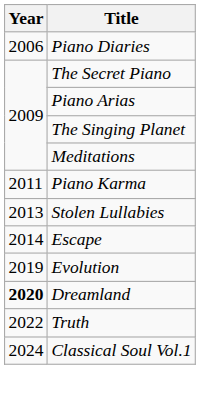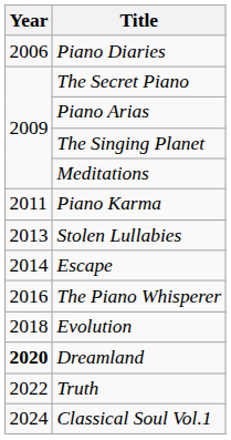+ row: 2016 | The Piano Whisperer
Evolution | Year: 2019 -> 2018
